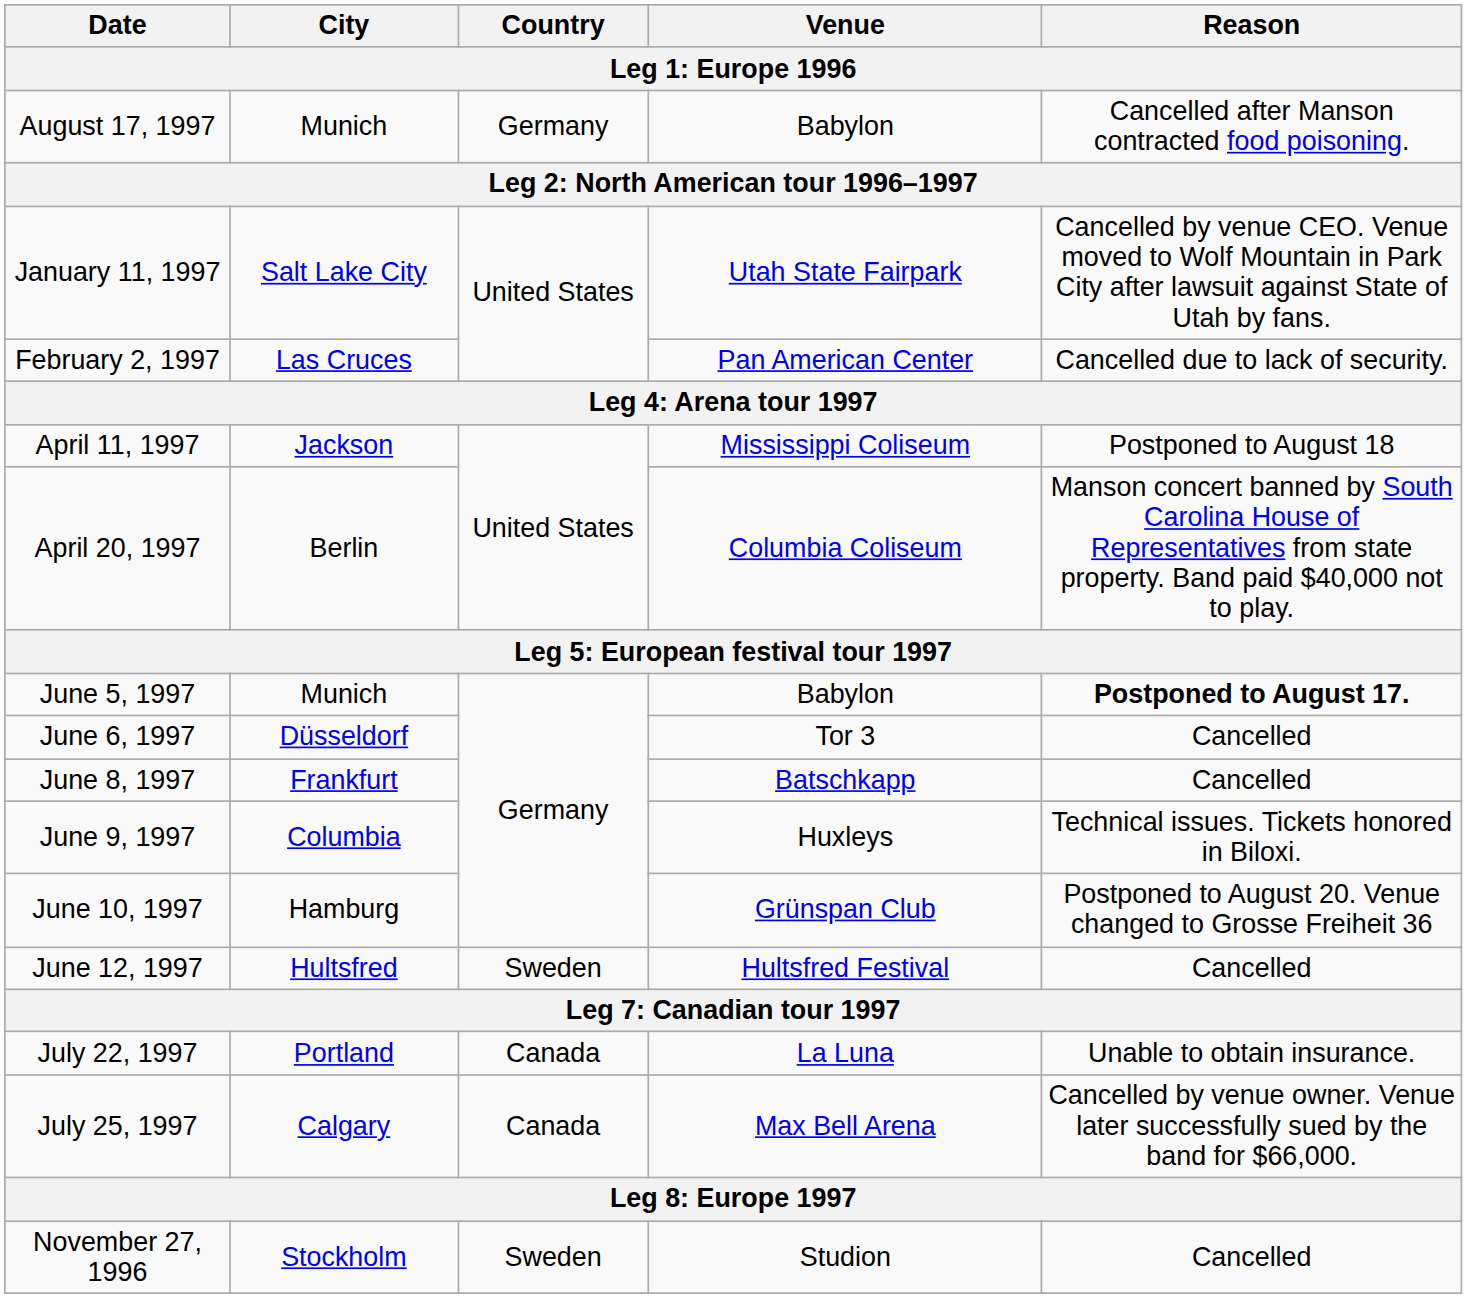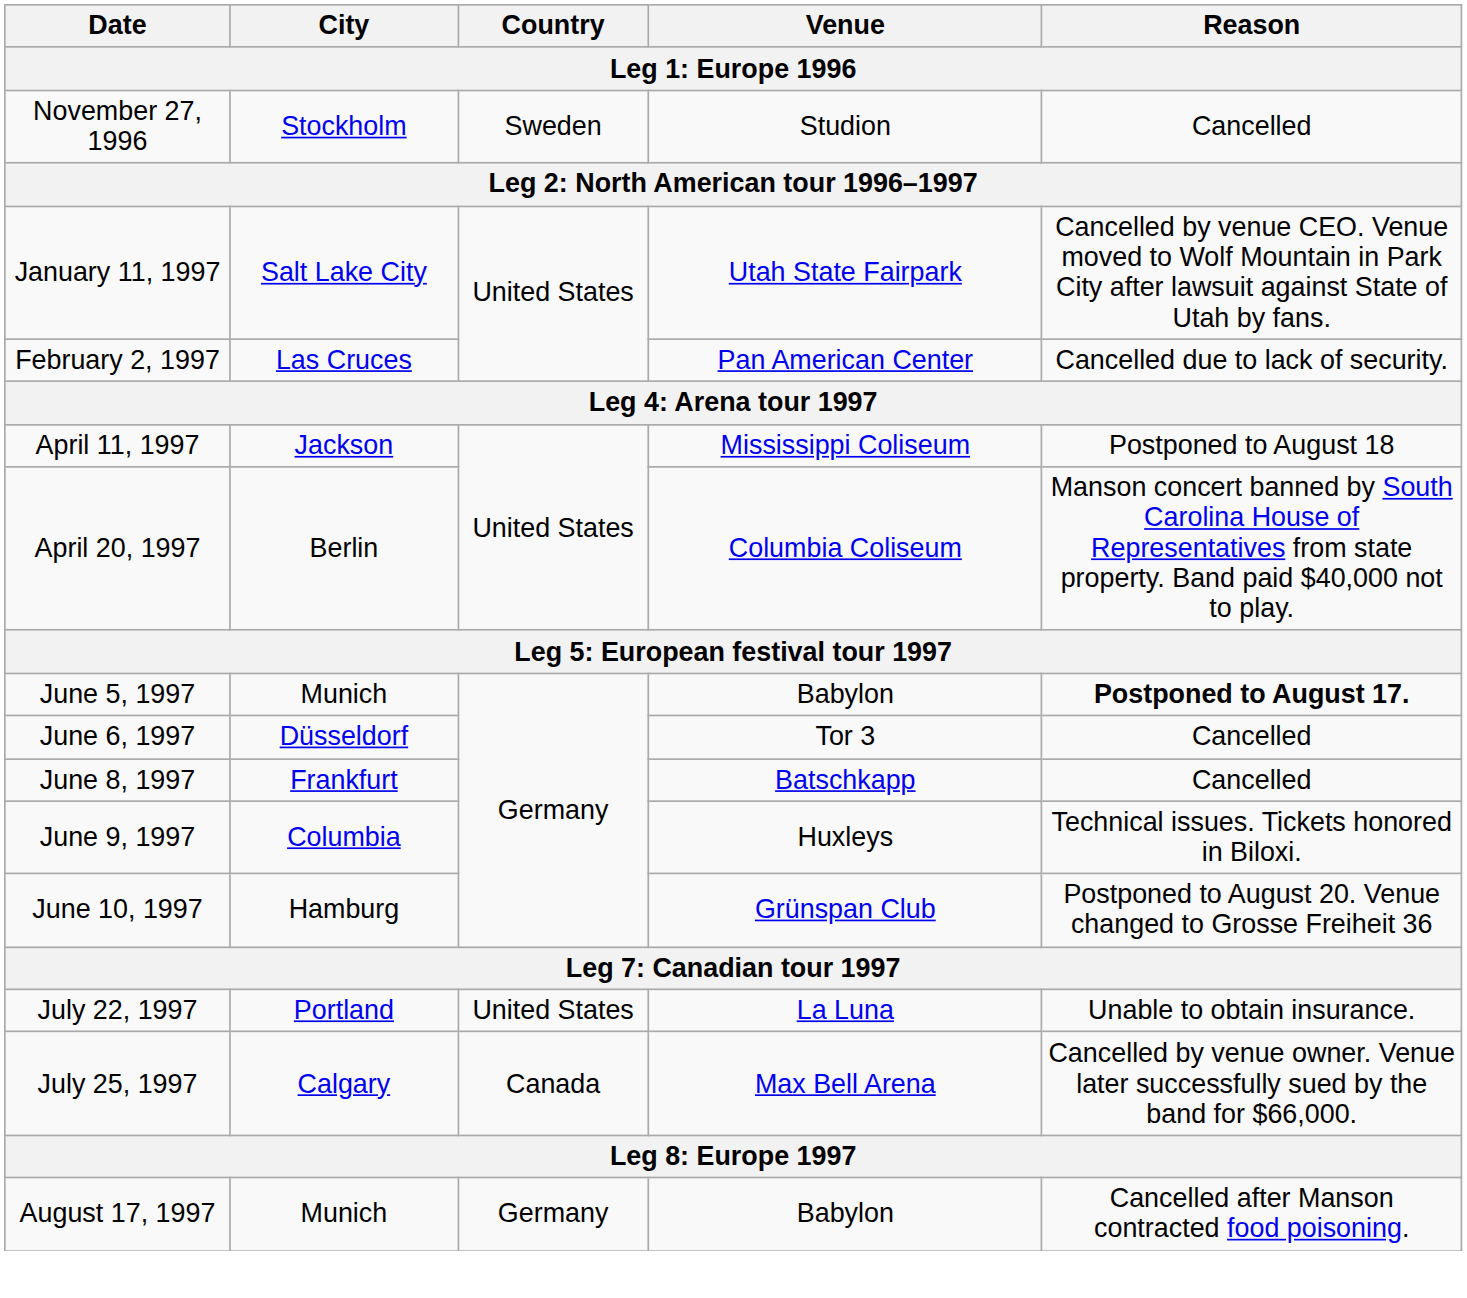rows swapped: November 27, 1996 <-> August 17, 1997
- row: June 12, 1997 | Hultsfred | Sweden | Hultsfred Festival | Cancelled
July 22, 1997 | Country: Canada -> United States
